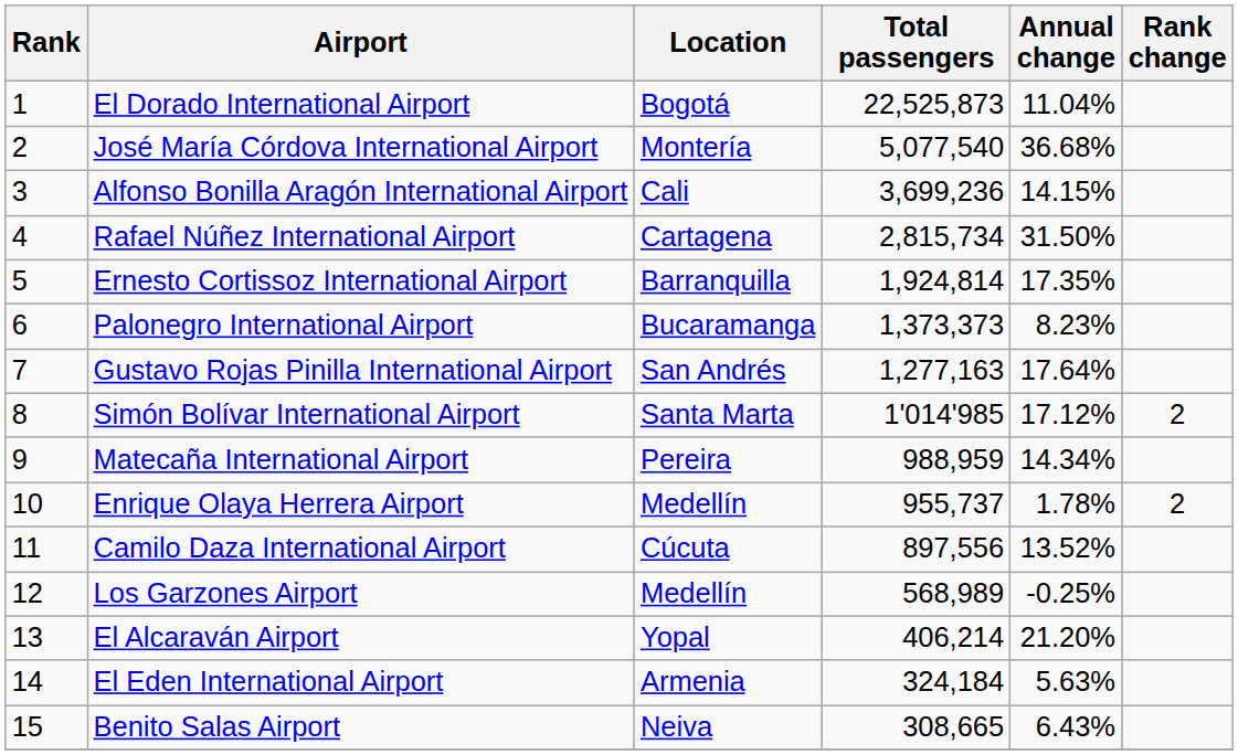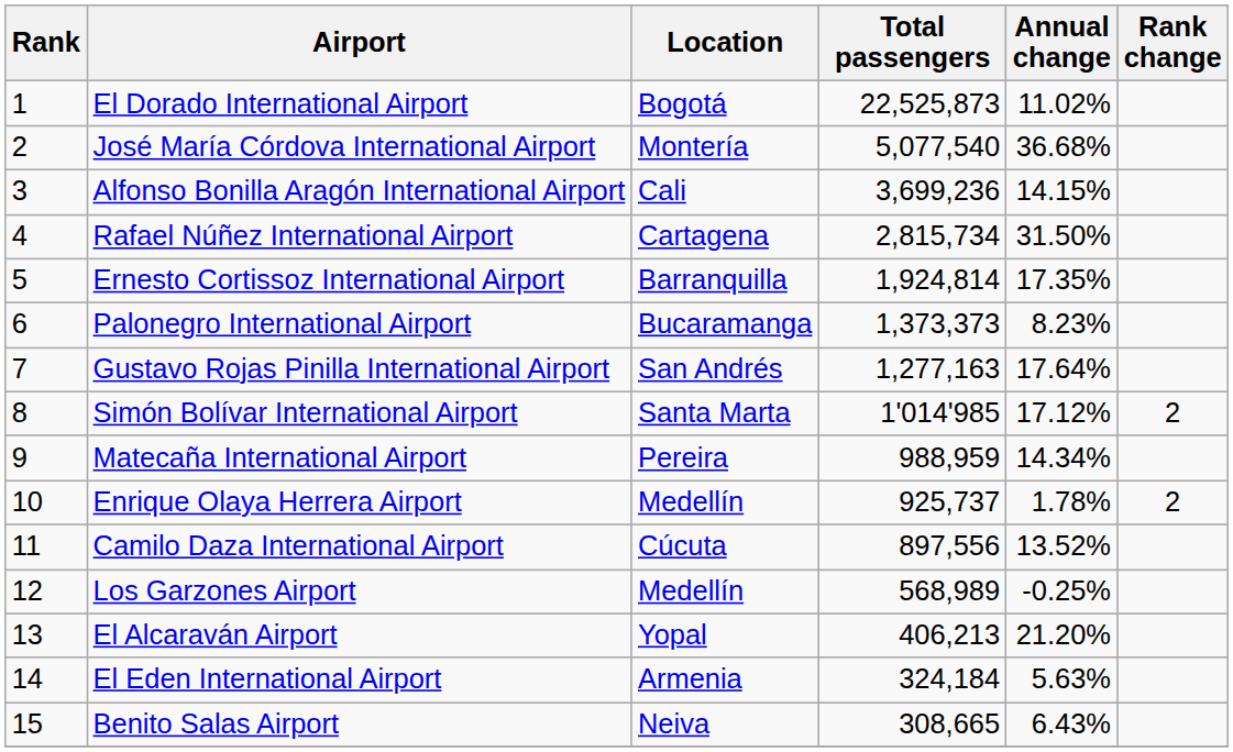El Dorado International Airport | Annual change: 11.04% -> 11.02%
Enrique Olaya Herrera Airport | Total passengers: 955,737 -> 925,737
El Alcaraván Airport | Total passengers: 406,214 -> 406,213
